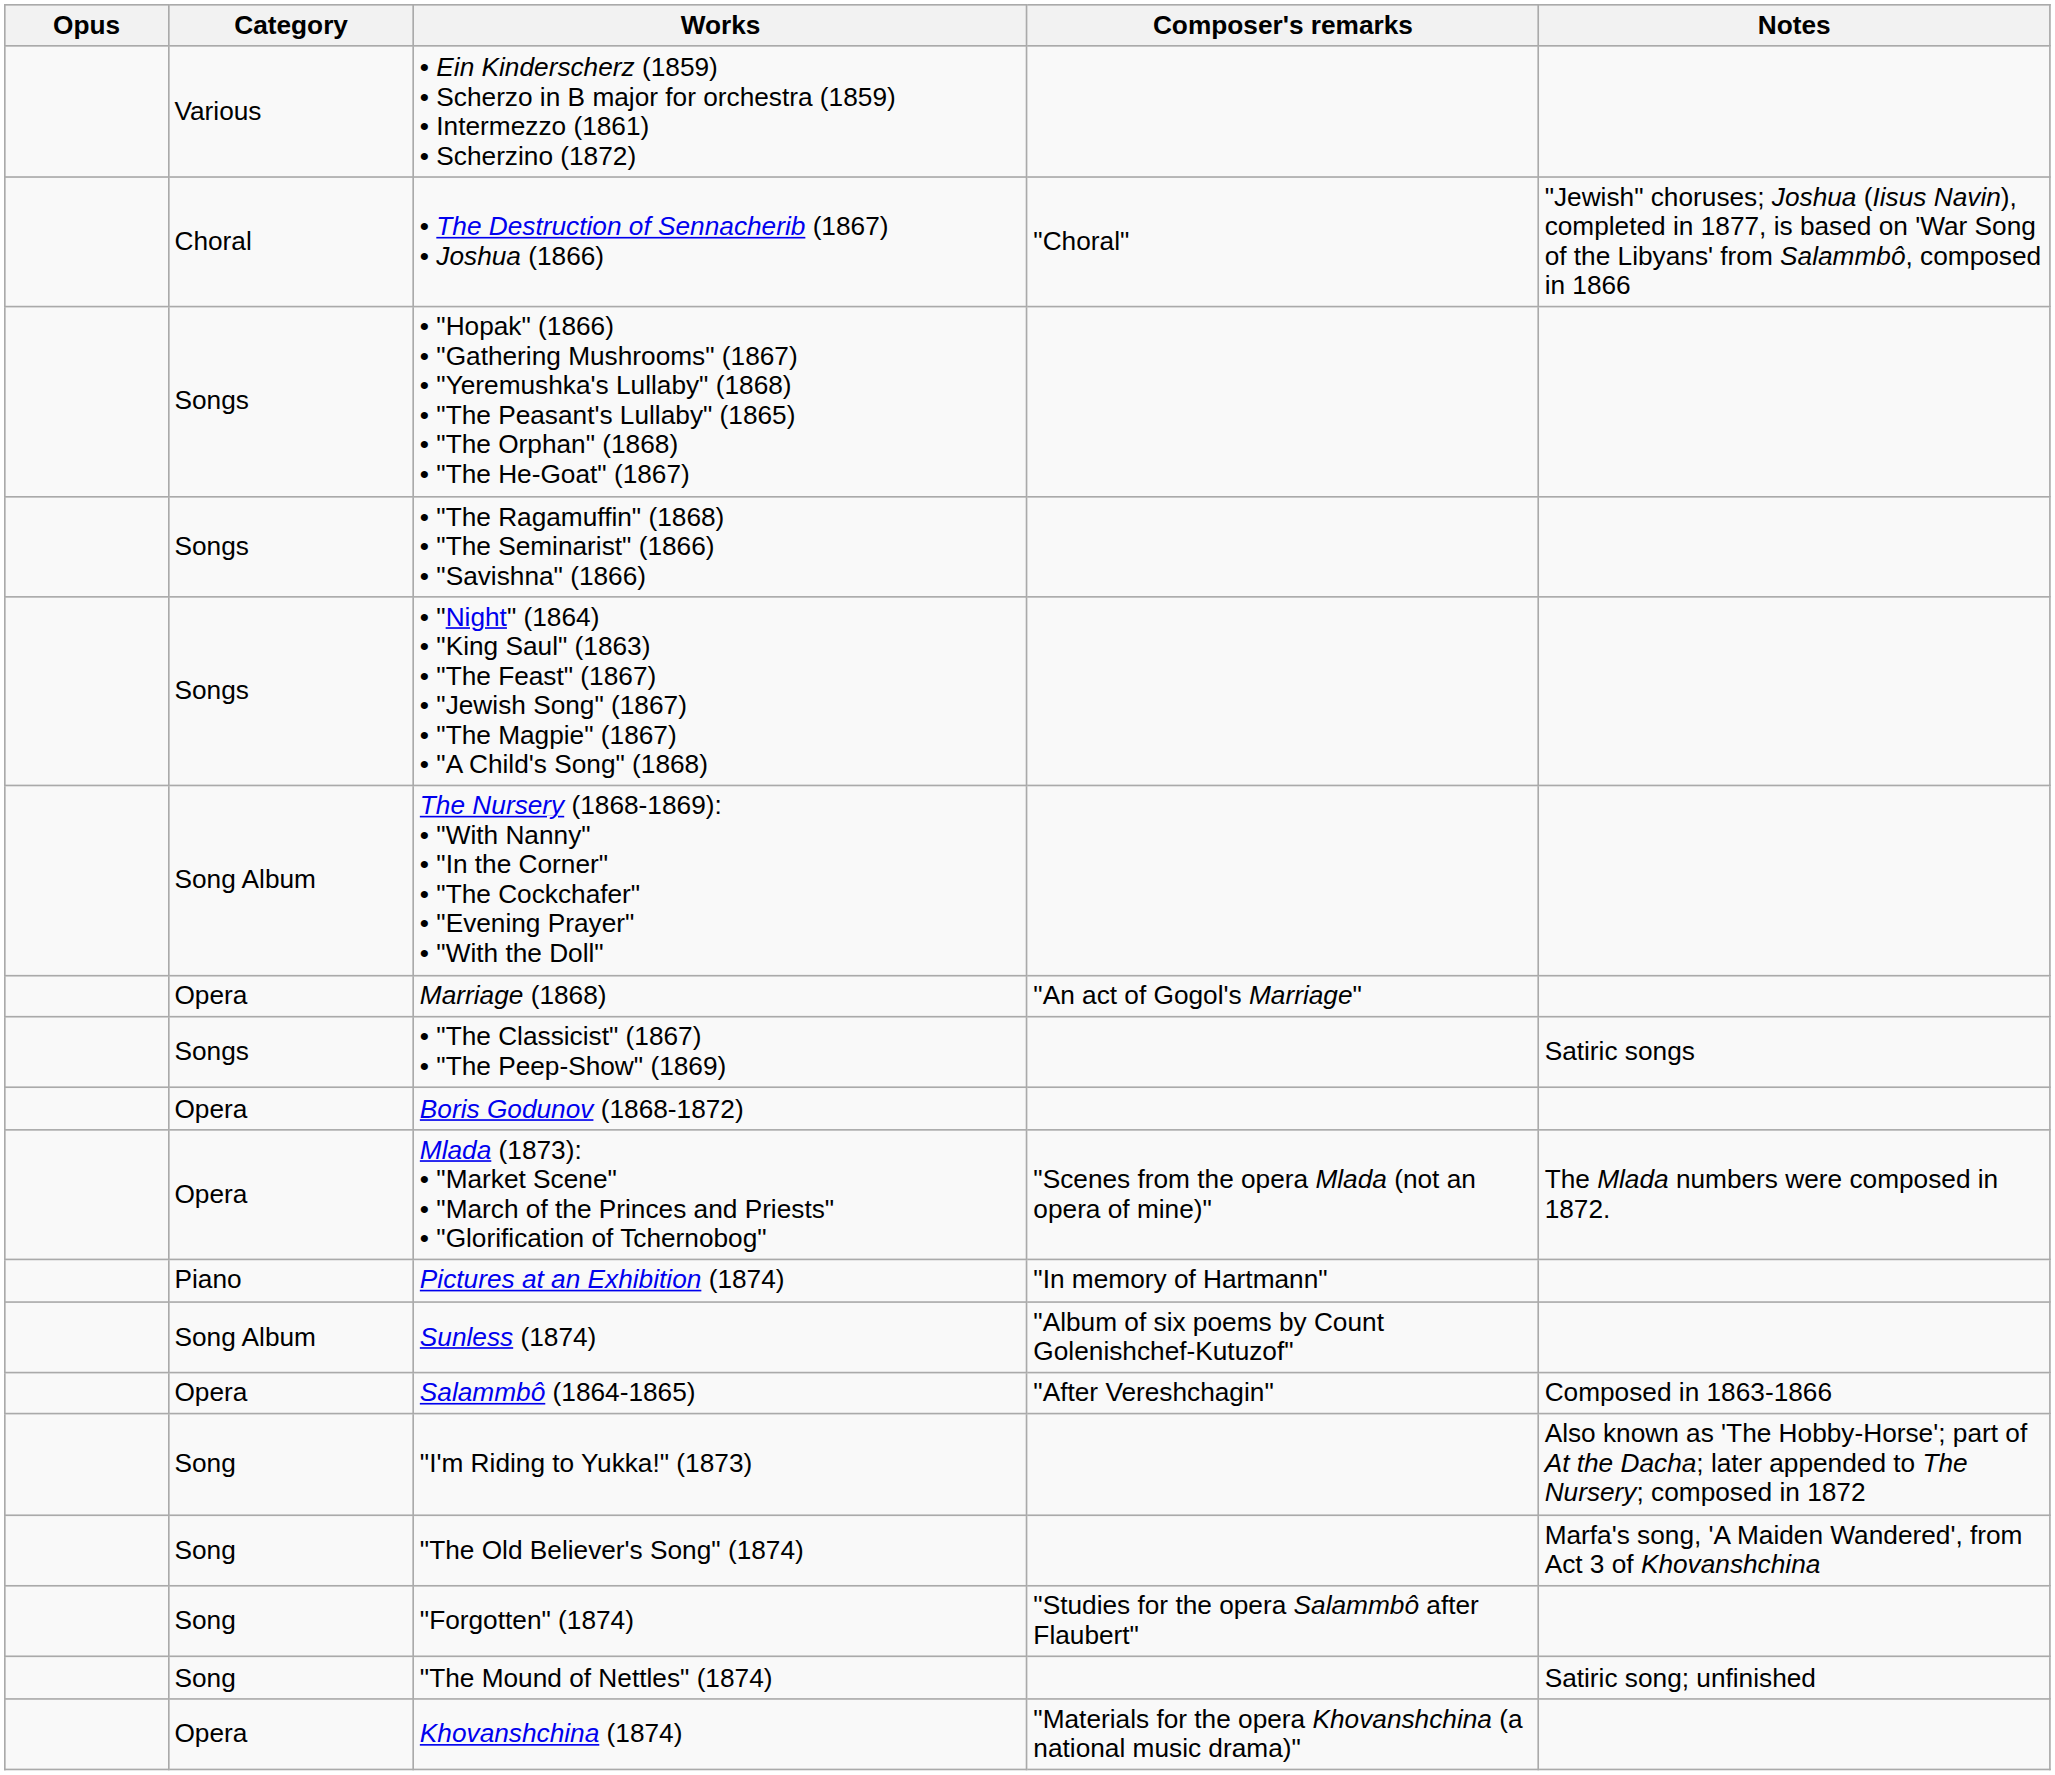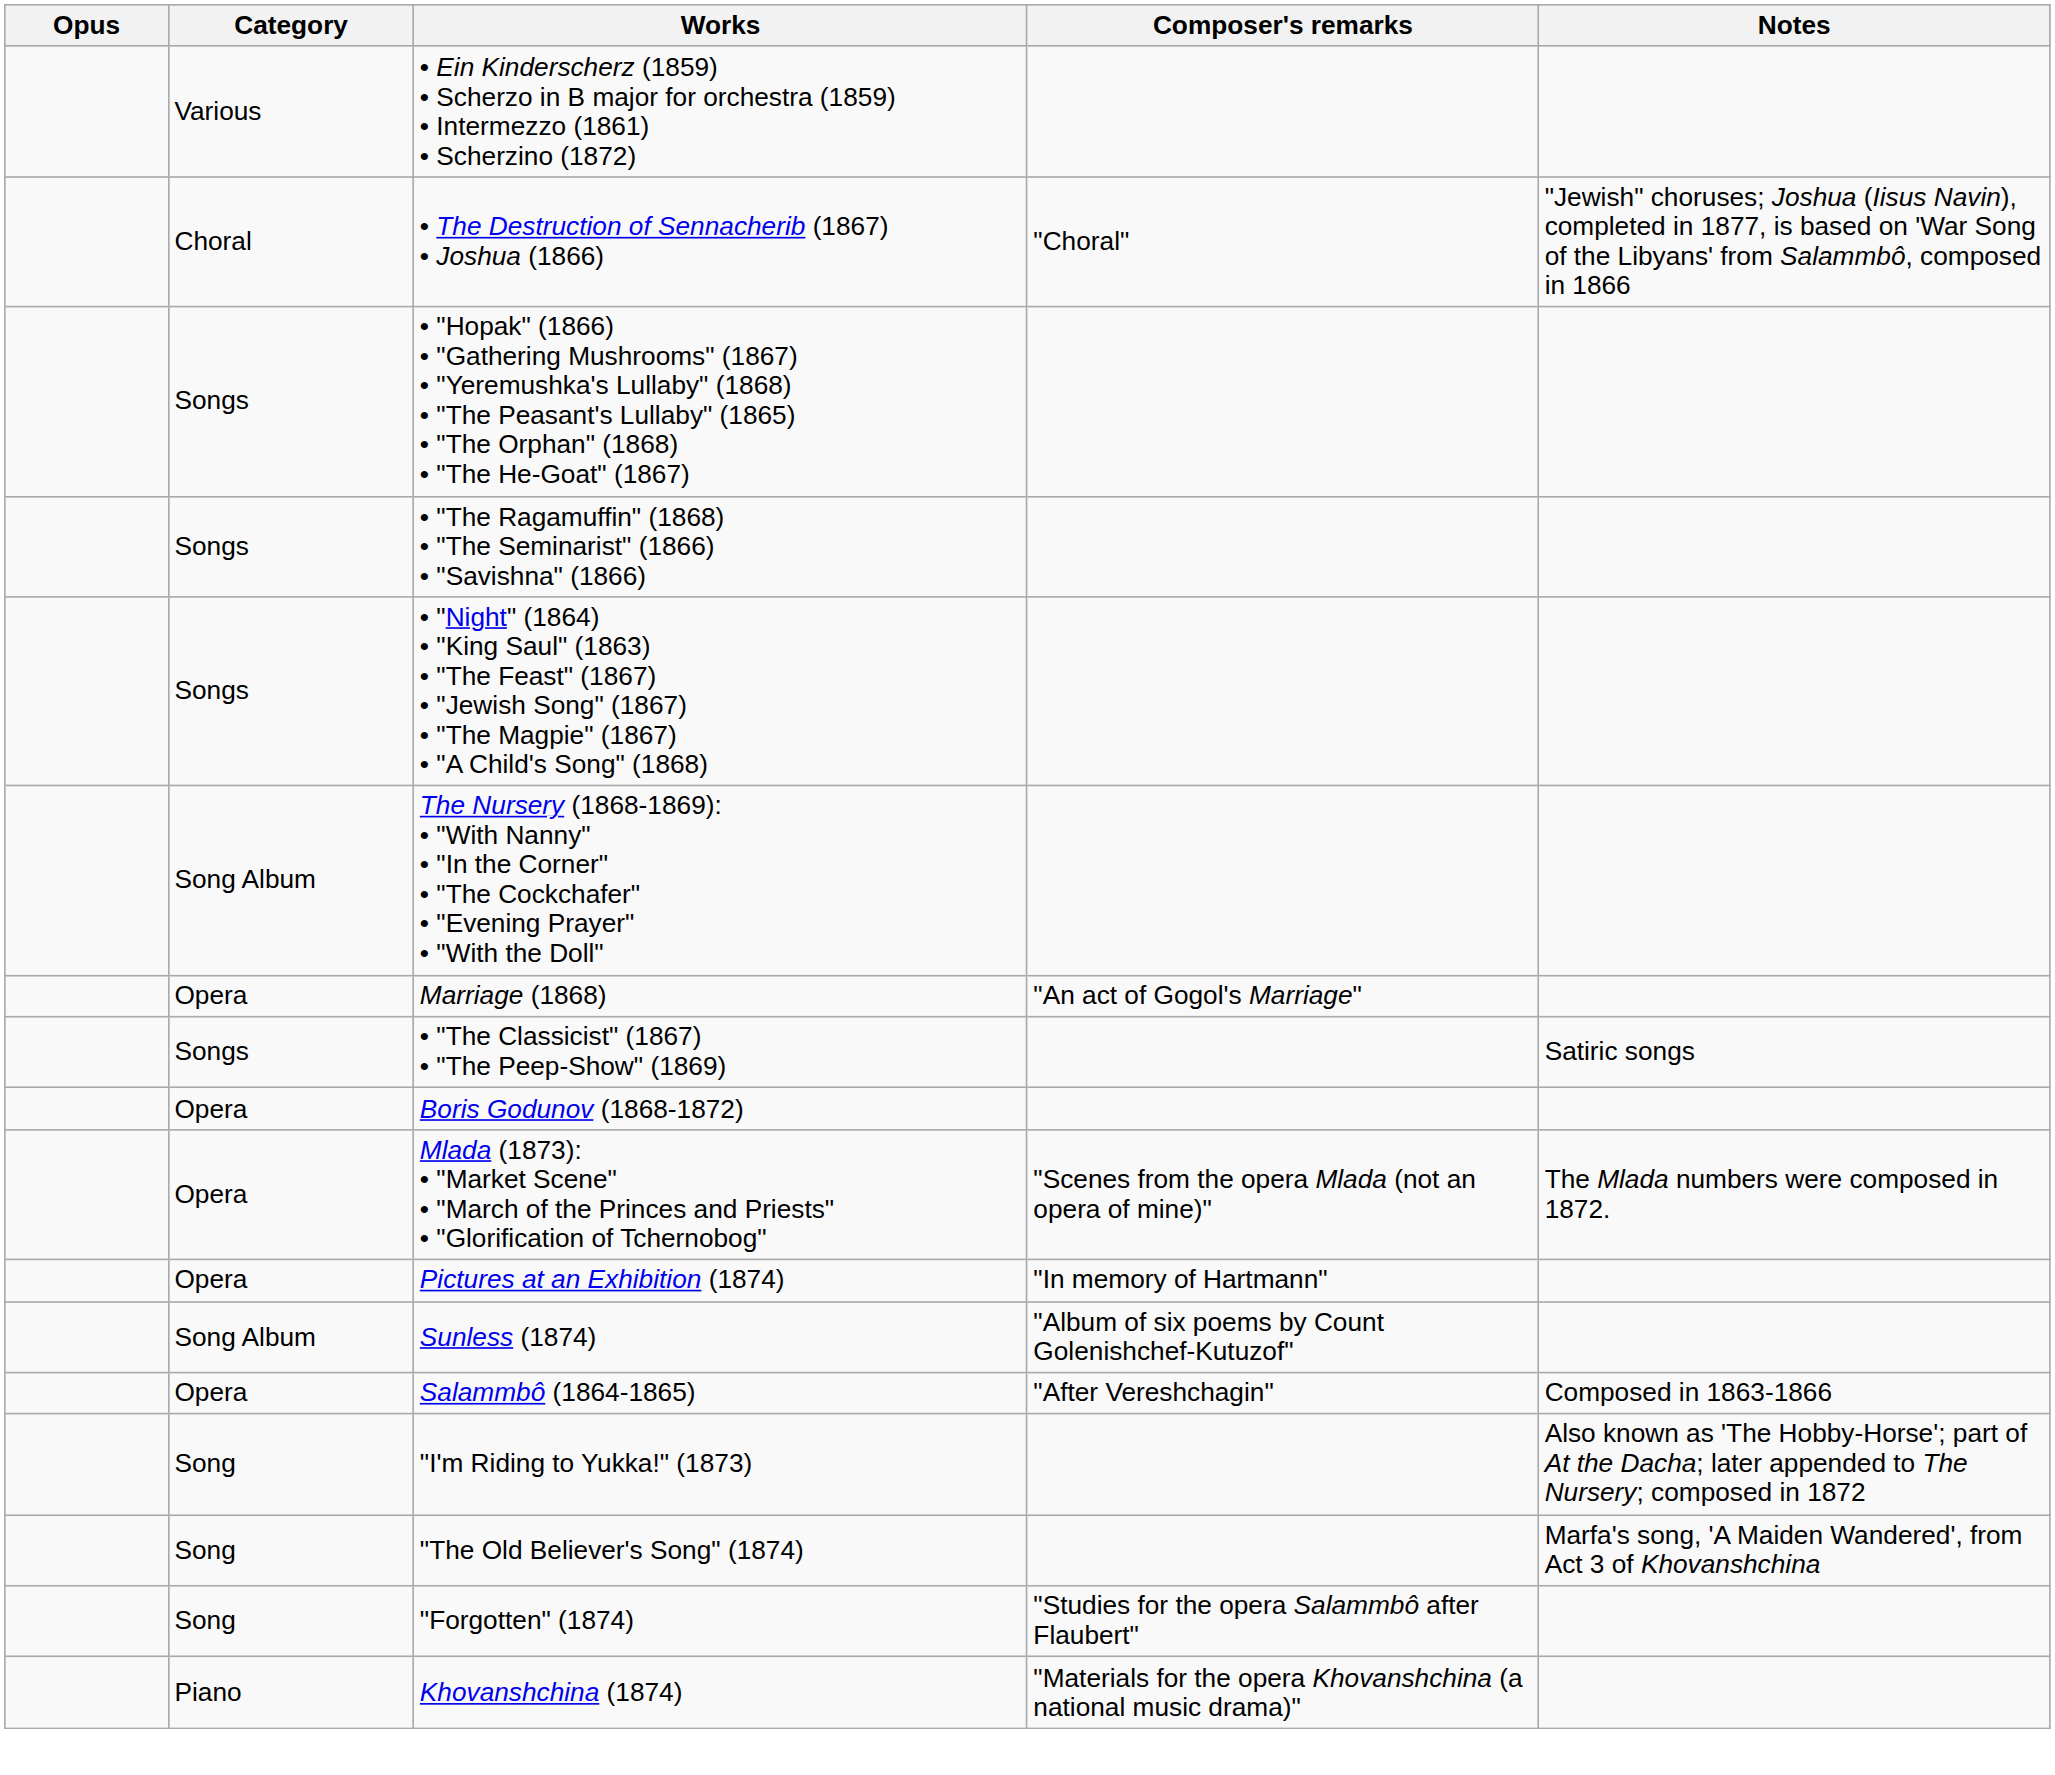Pictures at an Exhibition (1874) | Category: Piano -> Opera
- row: Song | "The Mound of Nettles" (1874) | Satiric song; unfinished
Khovanshchina (1874) | Category: Opera -> Piano
